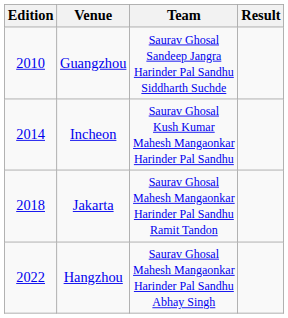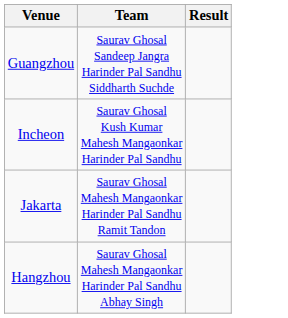- column: Edition | 2010 | 2014 | 2018 | 2022
